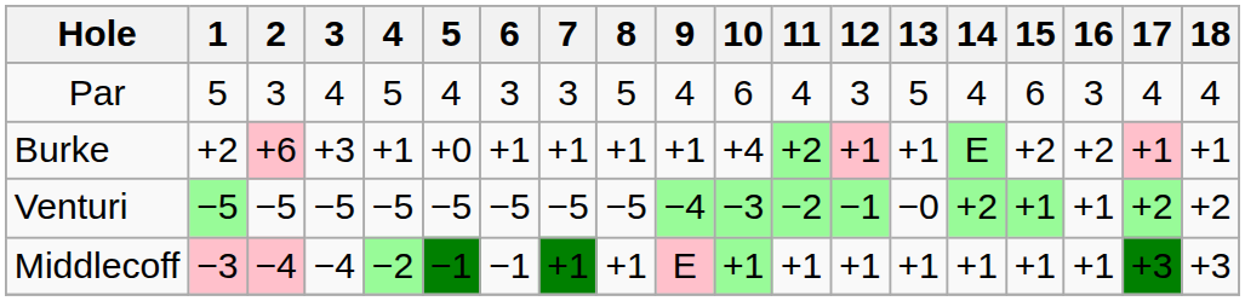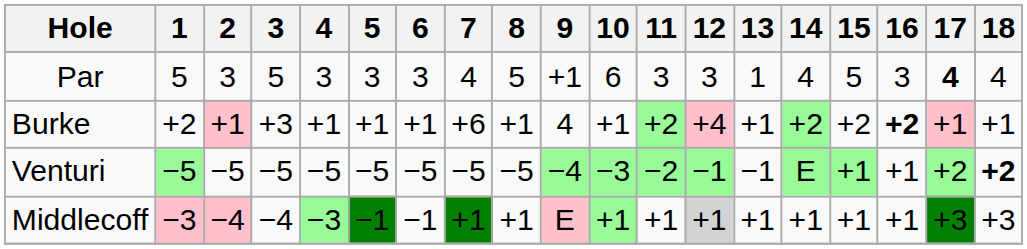Par | 3: 4 -> 5
Par | 4: 5 -> 3
Par | 5: 4 -> 3
Par | 7: 3 -> 4
Par | 9: 4 -> +1
Par | 11: 4 -> 3
Par | 13: 5 -> 1
Par | 15: 6 -> 5
Par | 17: normal -> bold
Burke | 2: +6 -> +1
Burke | 5: +0 -> +1
Burke | 7: +1 -> +6
Burke | 9: +1 -> 4
Burke | 10: +4 -> +1
Burke | 12: +1 -> +4
Burke | 14: E -> +2
Burke | 16: normal -> bold
Venturi | 13: −0 -> −1
Venturi | 14: +2 -> E
Venturi | 18: normal -> bold
Middlecoff | 4: −2 -> −3
Middlecoff | 12: no background -> lightgrey background
